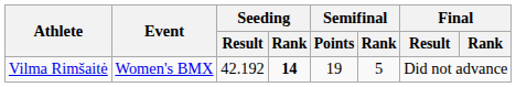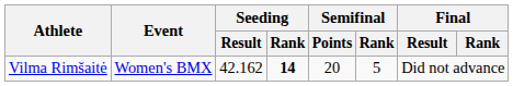Vilma Rimšaitė | Seeding / Result: 42.192 -> 42.162
Vilma Rimšaitė | Semifinal / Points: 19 -> 20
